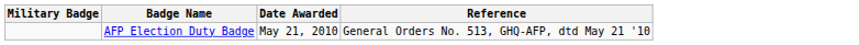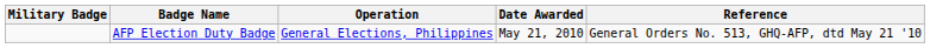+ column: Operation | General Elections, Philippines
